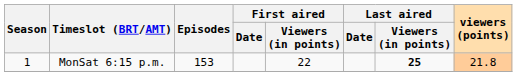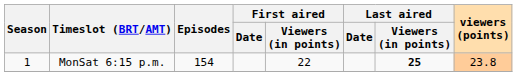MonSat 6:15 p.m. | Episodes: 153 -> 154
MonSat 6:15 p.m. | viewers (points): 21.8 -> 23.8
